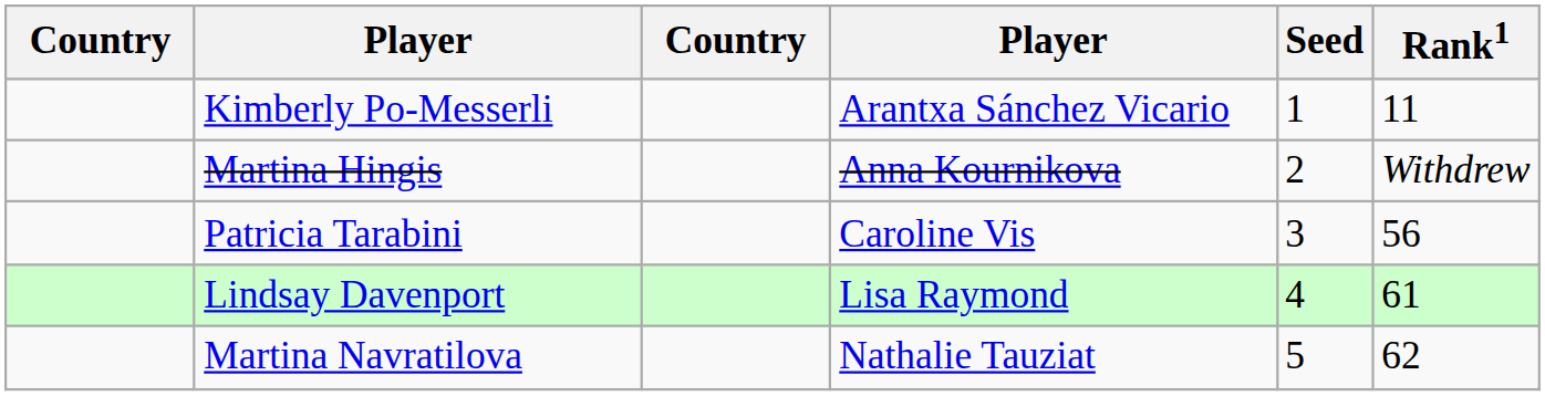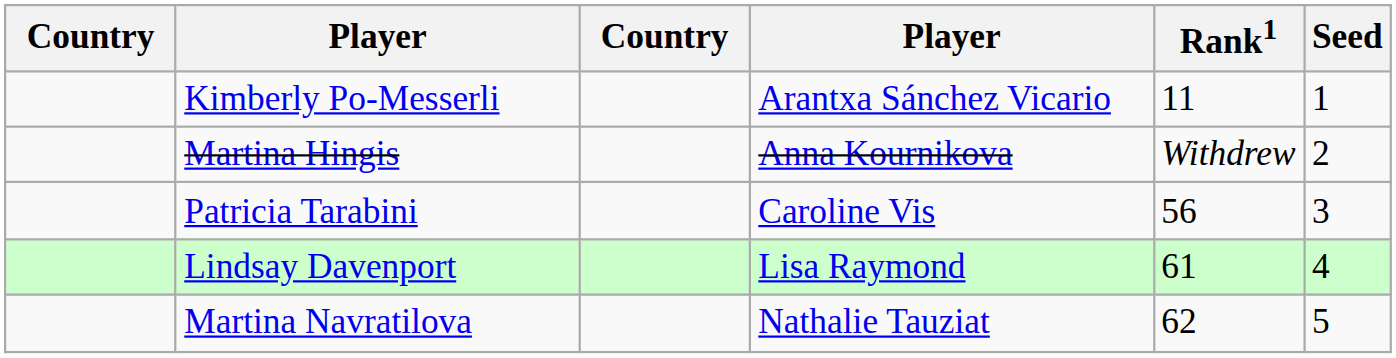columns swapped: Rank1 <-> Seed
